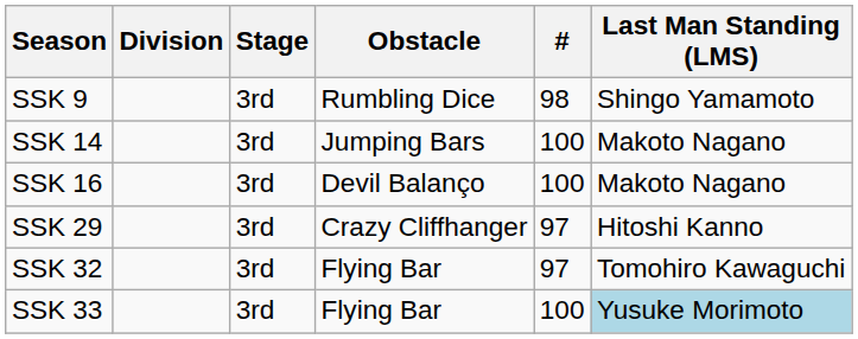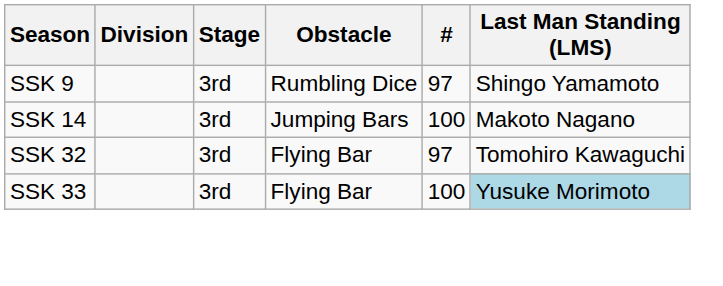SSK 9 | #: 98 -> 97
- row: SSK 16 | 3rd | Devil Balanço | 100 | Makoto Nagano
- row: SSK 29 | 3rd | Crazy Cliffhanger | 97 | Hitoshi Kanno
